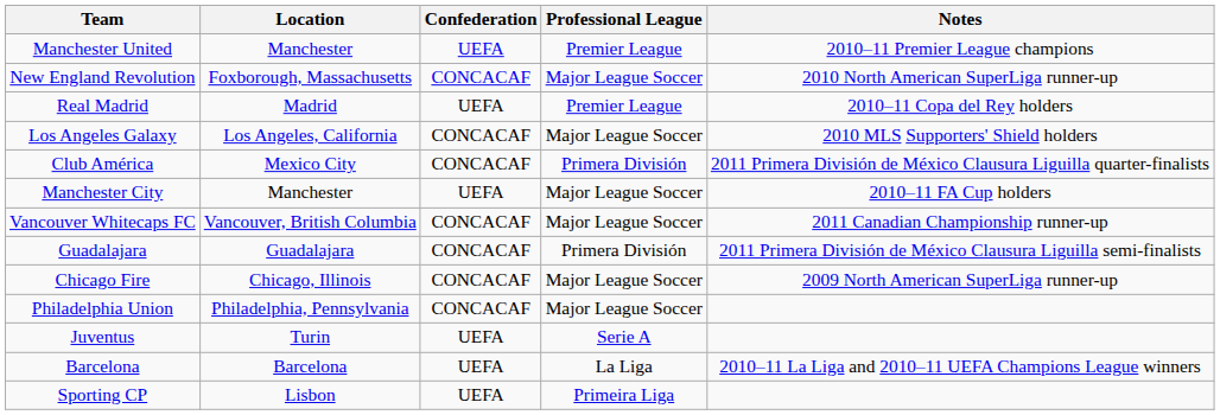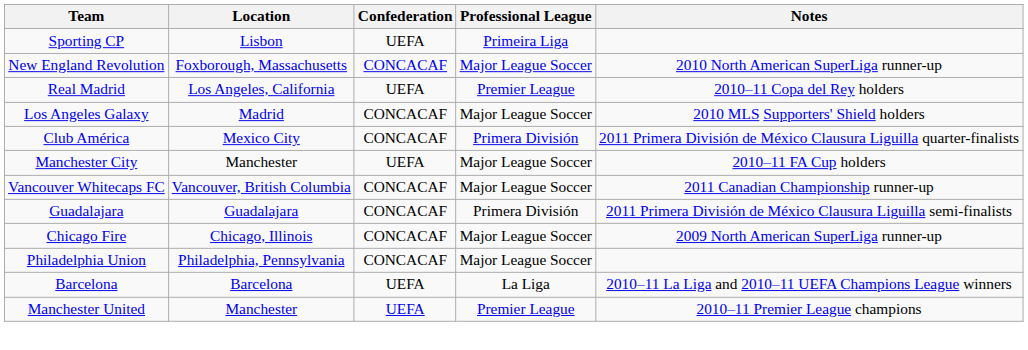rows swapped: Manchester United <-> Sporting CP
Real Madrid | Location: Madrid -> Los Angeles, California
Los Angeles Galaxy | Location: Los Angeles, California -> Madrid
- row: Juventus | Turin | UEFA | Serie A
